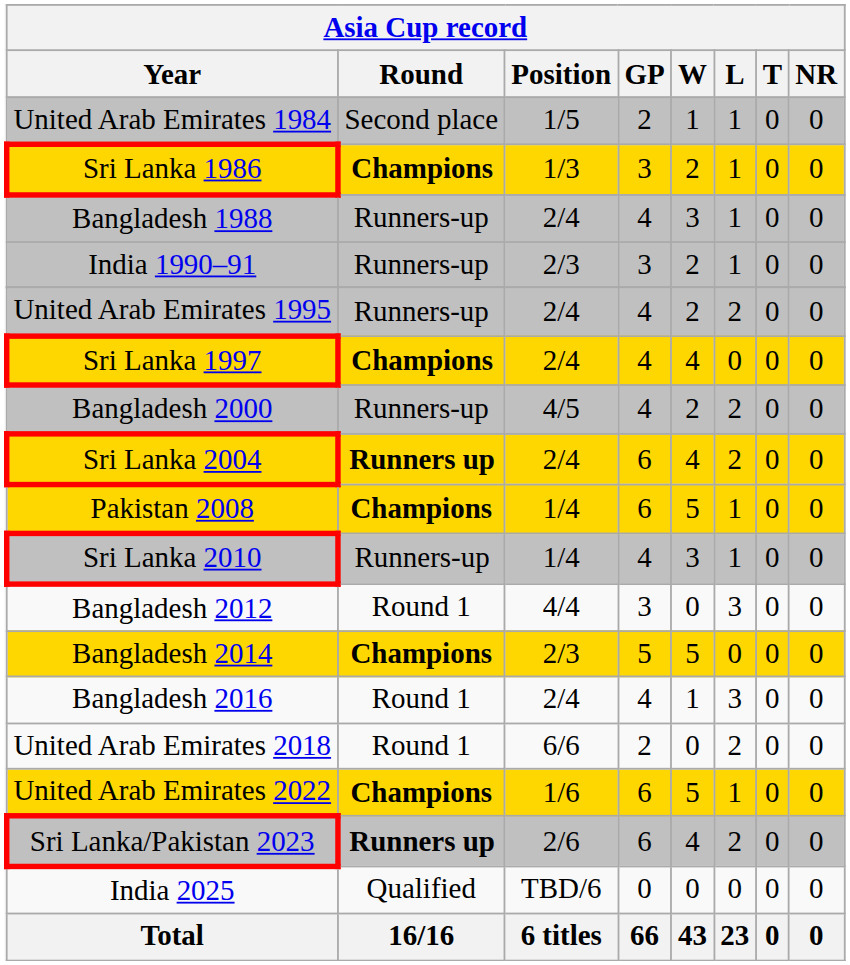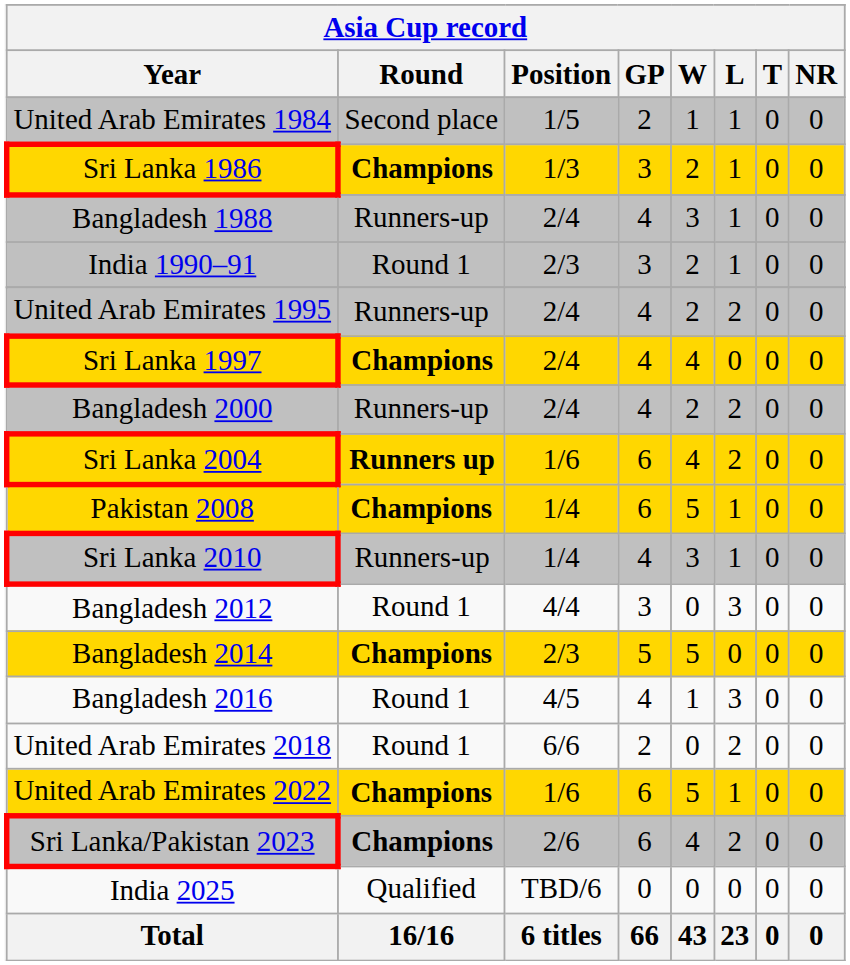India 1990–91 | Round: Runners-up -> Round 1
Bangladesh 2000 | Position: 4/5 -> 2/4
Sri Lanka 2004 | Position: 2/4 -> 1/6
Bangladesh 2016 | Position: 2/4 -> 4/5
Sri Lanka/Pakistan 2023 | Round: Runners up -> Champions
